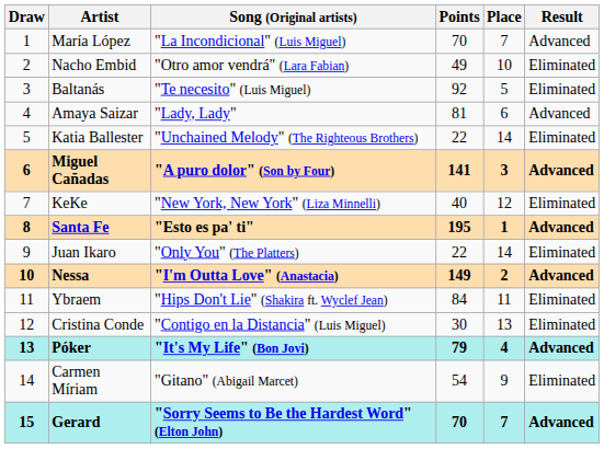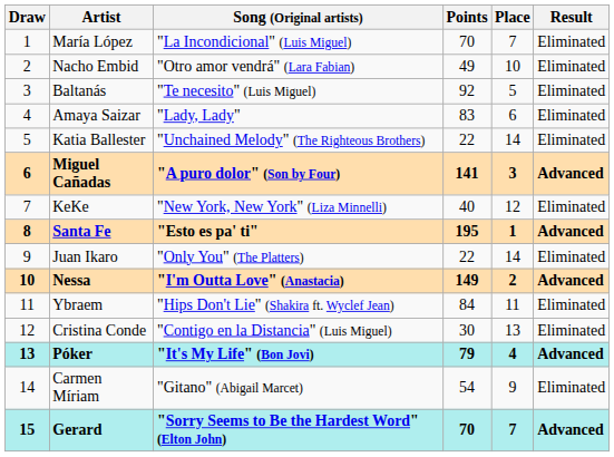María López | Result: Advanced -> Eliminated
Amaya Saizar | Points: 81 -> 83
Amaya Saizar | Result: Advanced -> Eliminated
